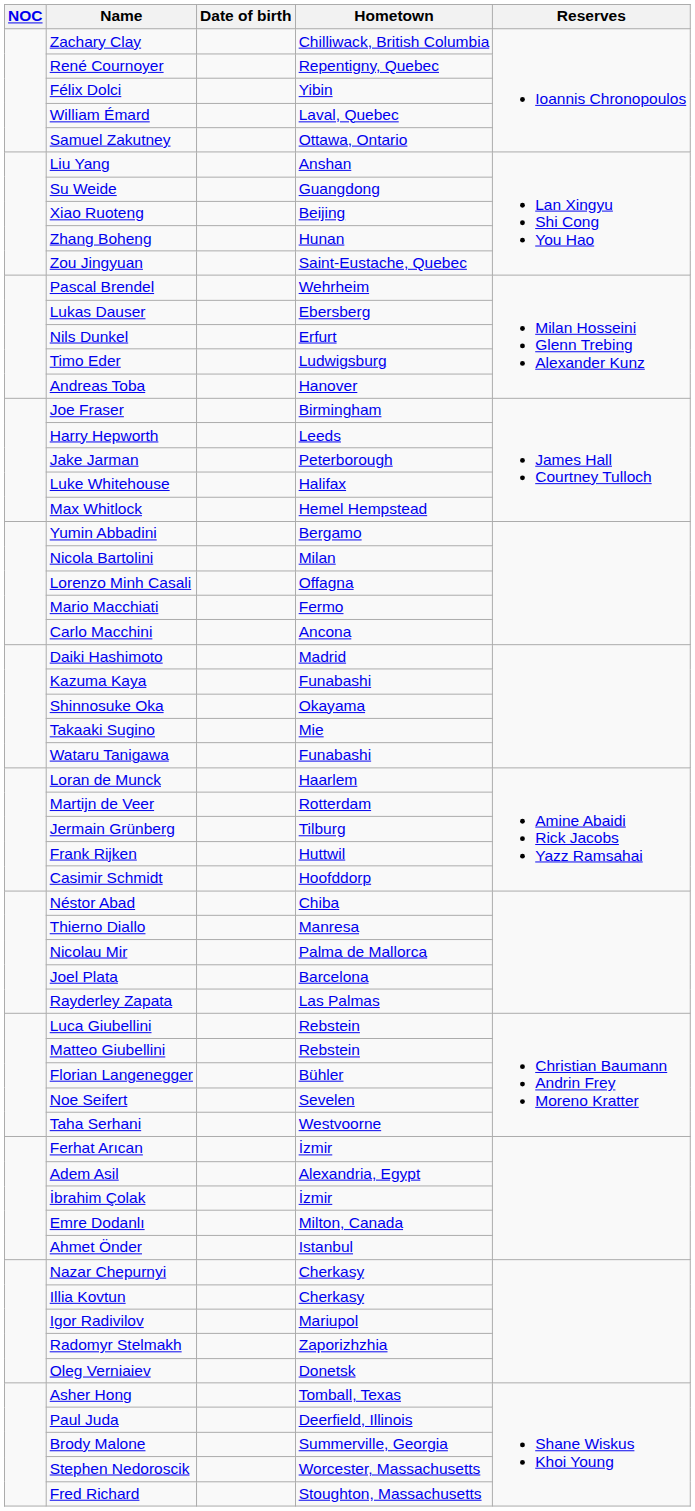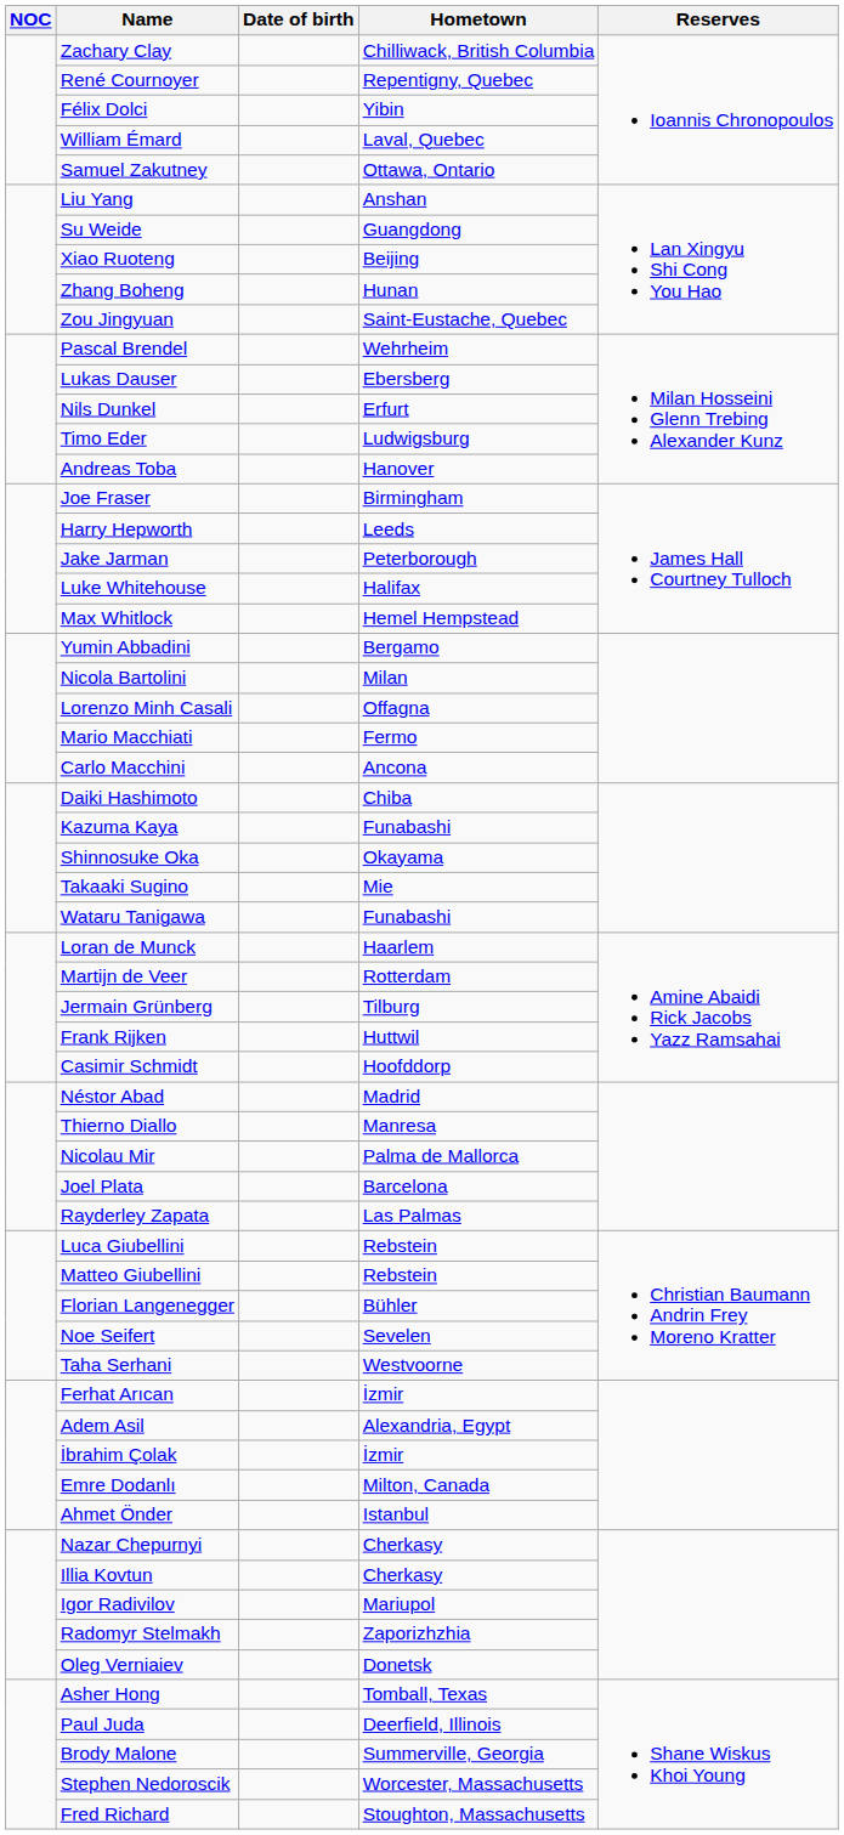Daiki Hashimoto | Hometown: Madrid -> Chiba
Néstor Abad | Hometown: Chiba -> Madrid
